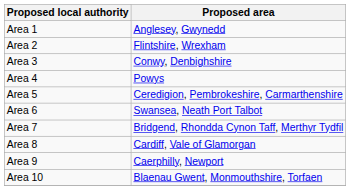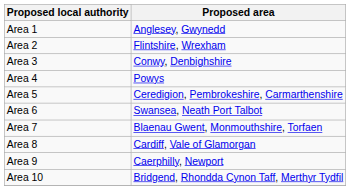Area 7 | Proposed area: Bridgend, Rhondda Cynon Taff, Merthyr Tydfil -> Blaenau Gwent, Monmouthshire, Torfaen
Area 10 | Proposed area: Blaenau Gwent, Monmouthshire, Torfaen -> Bridgend, Rhondda Cynon Taff, Merthyr Tydfil
